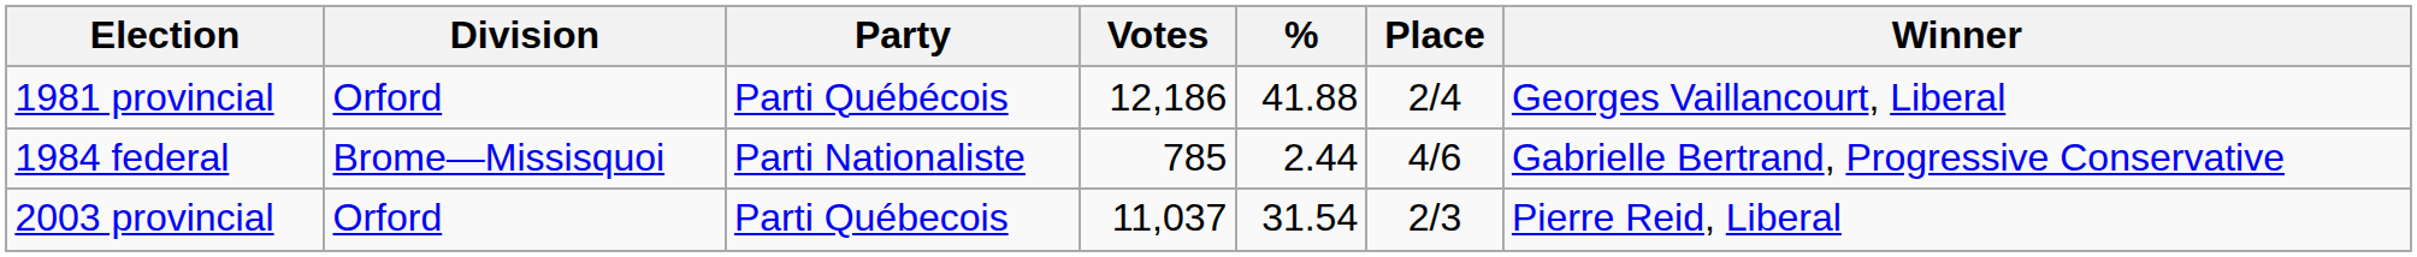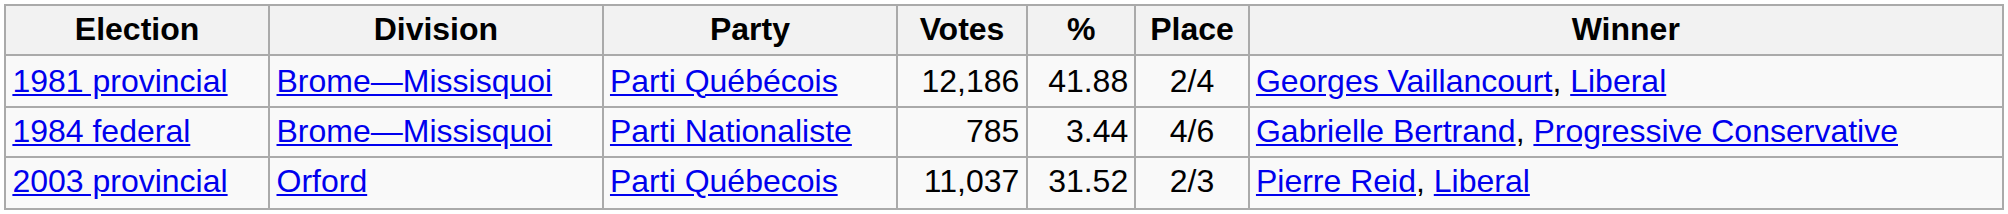1981 provincial | Division: Orford -> Brome—Missisquoi
1984 federal | %: 2.44 -> 3.44
2003 provincial | %: 31.54 -> 31.52
